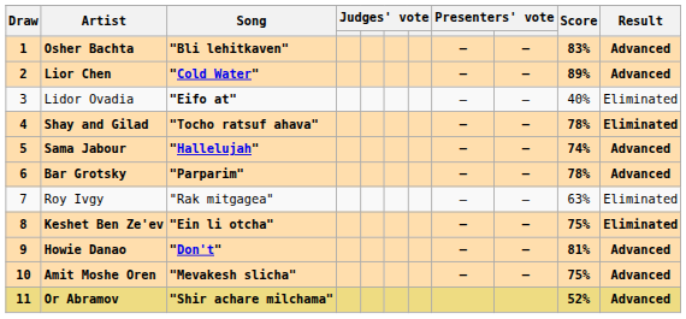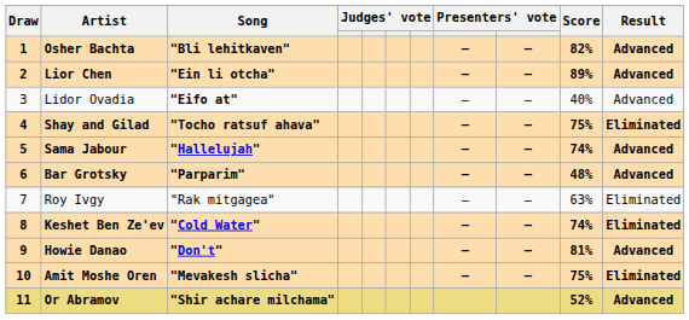Osher Bachta | Score: 83% -> 82%
Lior Chen | Song: "Cold Water" -> "Ein li otcha"
Lidor Ovadia | Result: Eliminated -> Advanced
Shay and Gilad | Score: 78% -> 75%
Bar Grotsky | Score: 78% -> 48%
Keshet Ben Ze'ev | Song: "Ein li otcha" -> "Cold Water"
Keshet Ben Ze'ev | Score: 75% -> 74%
Amit Moshe Oren | Result: Advanced -> Eliminated
